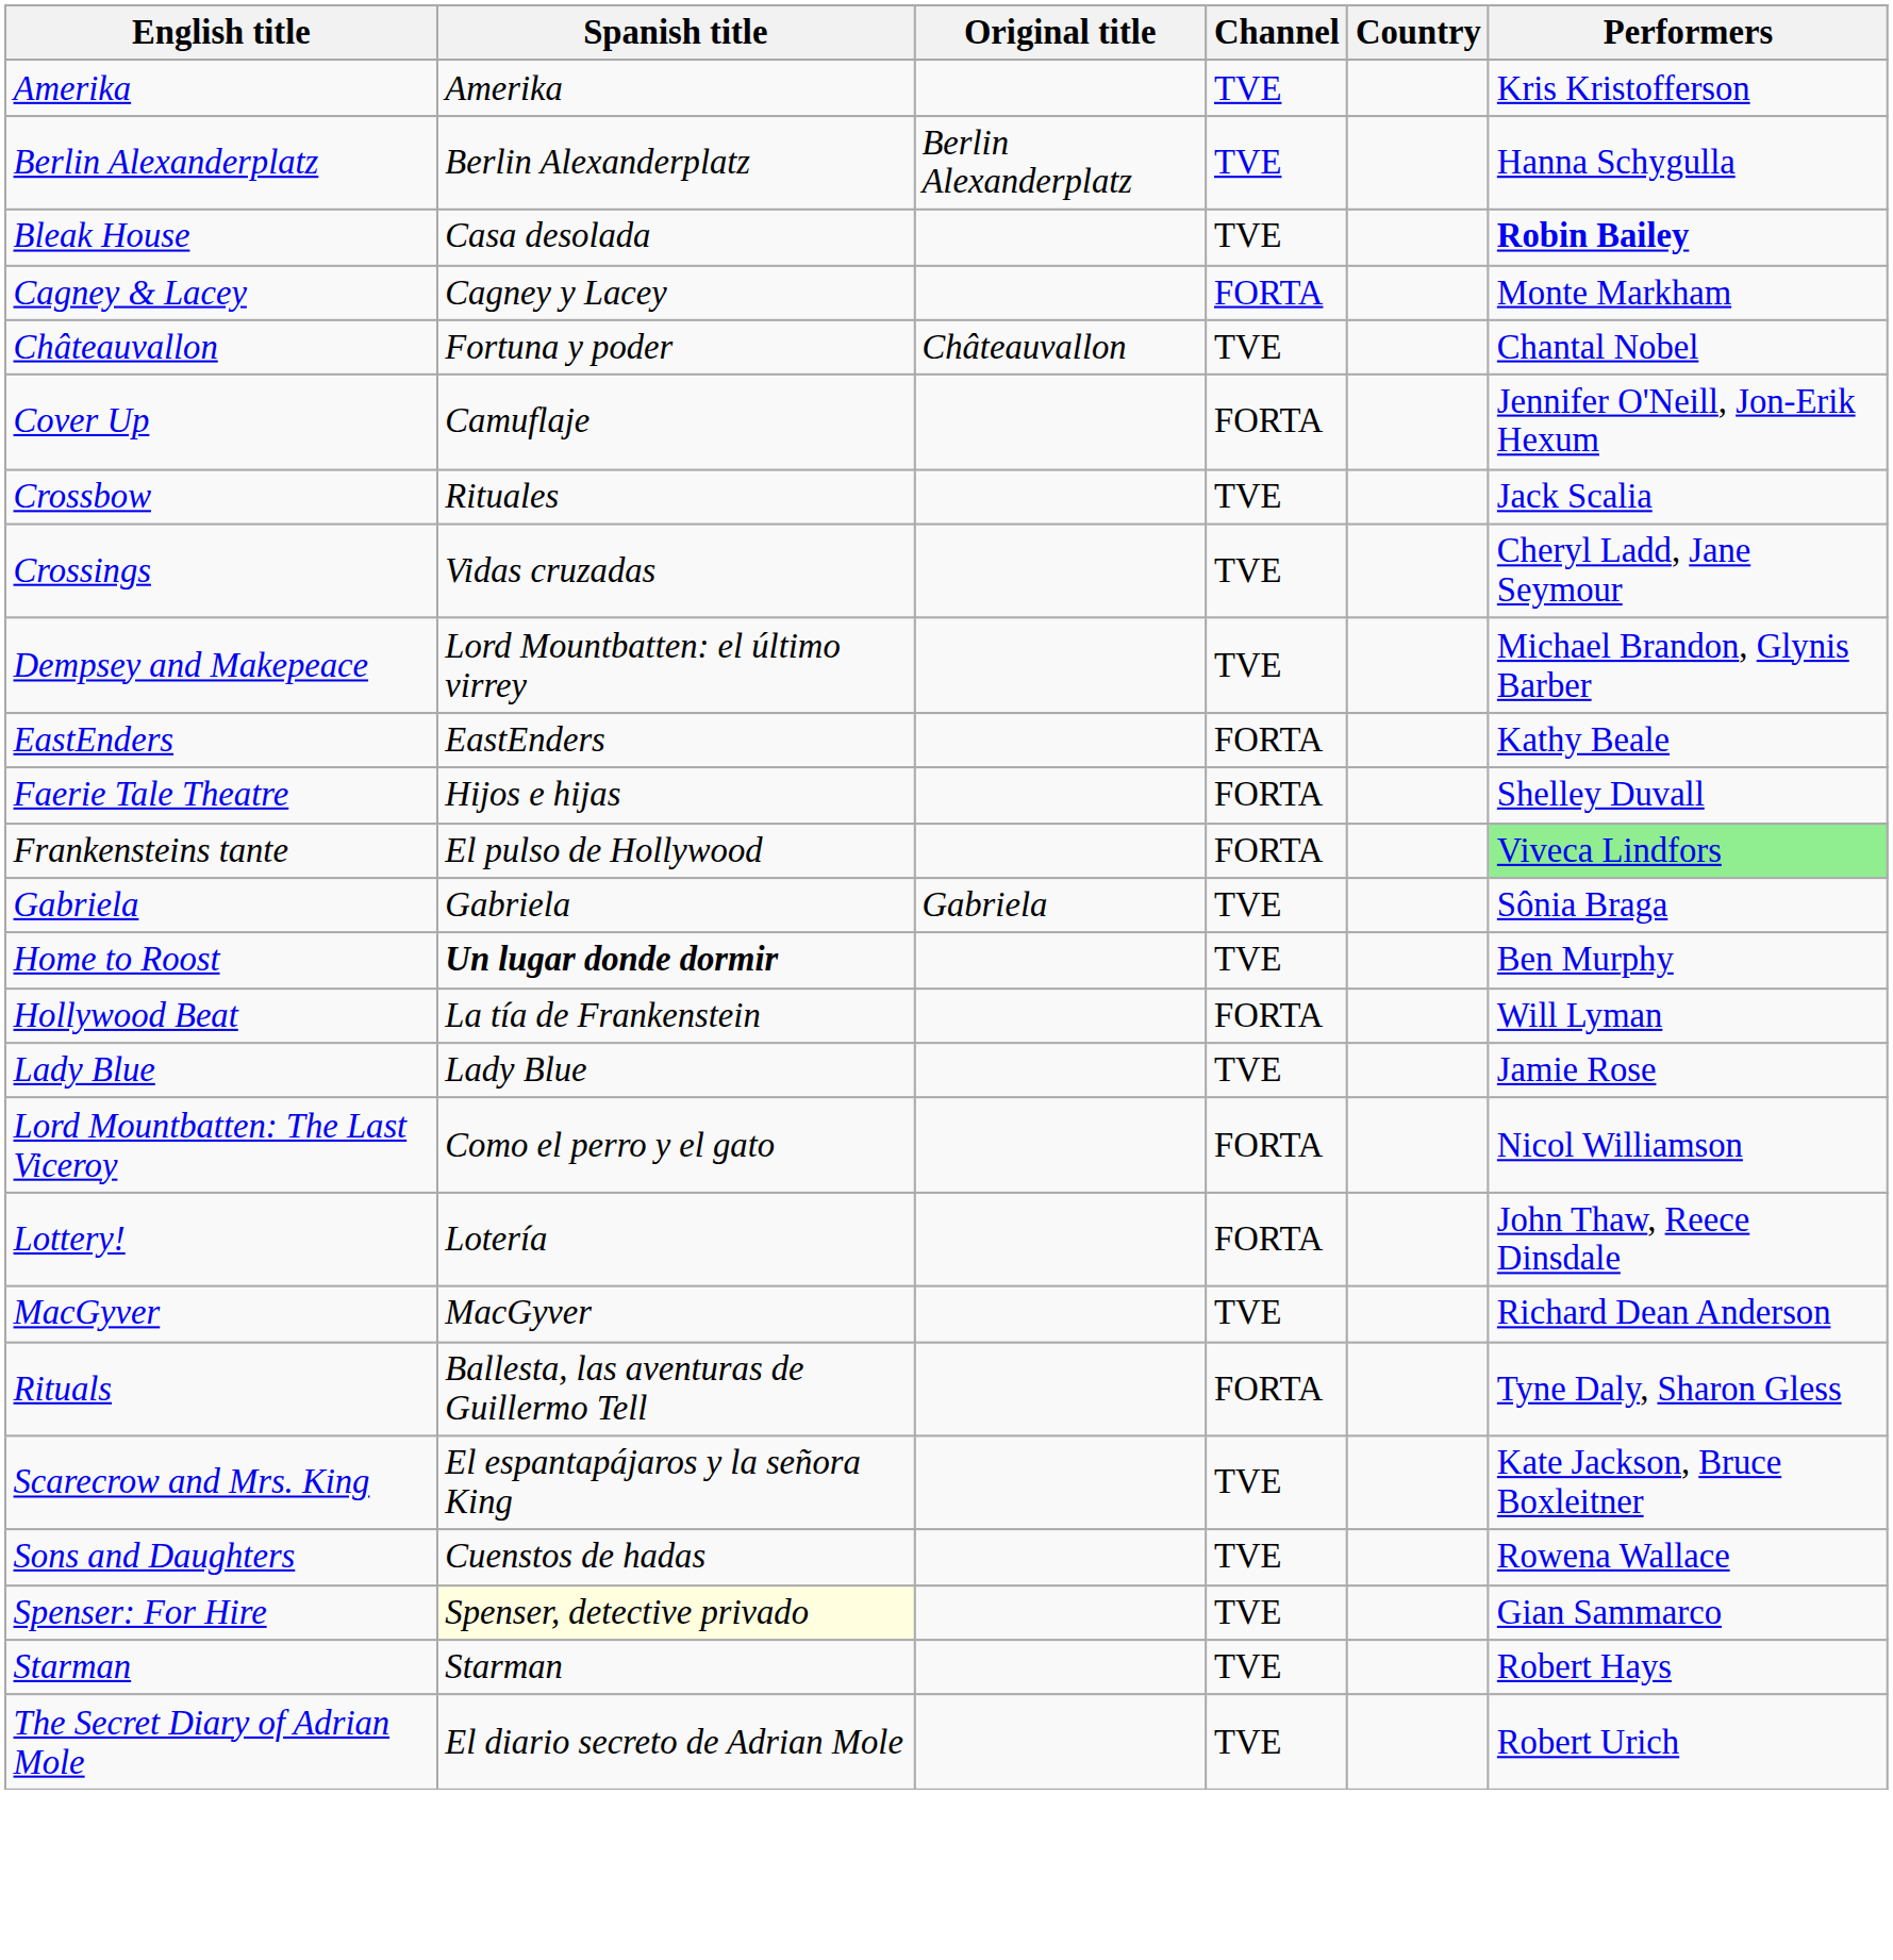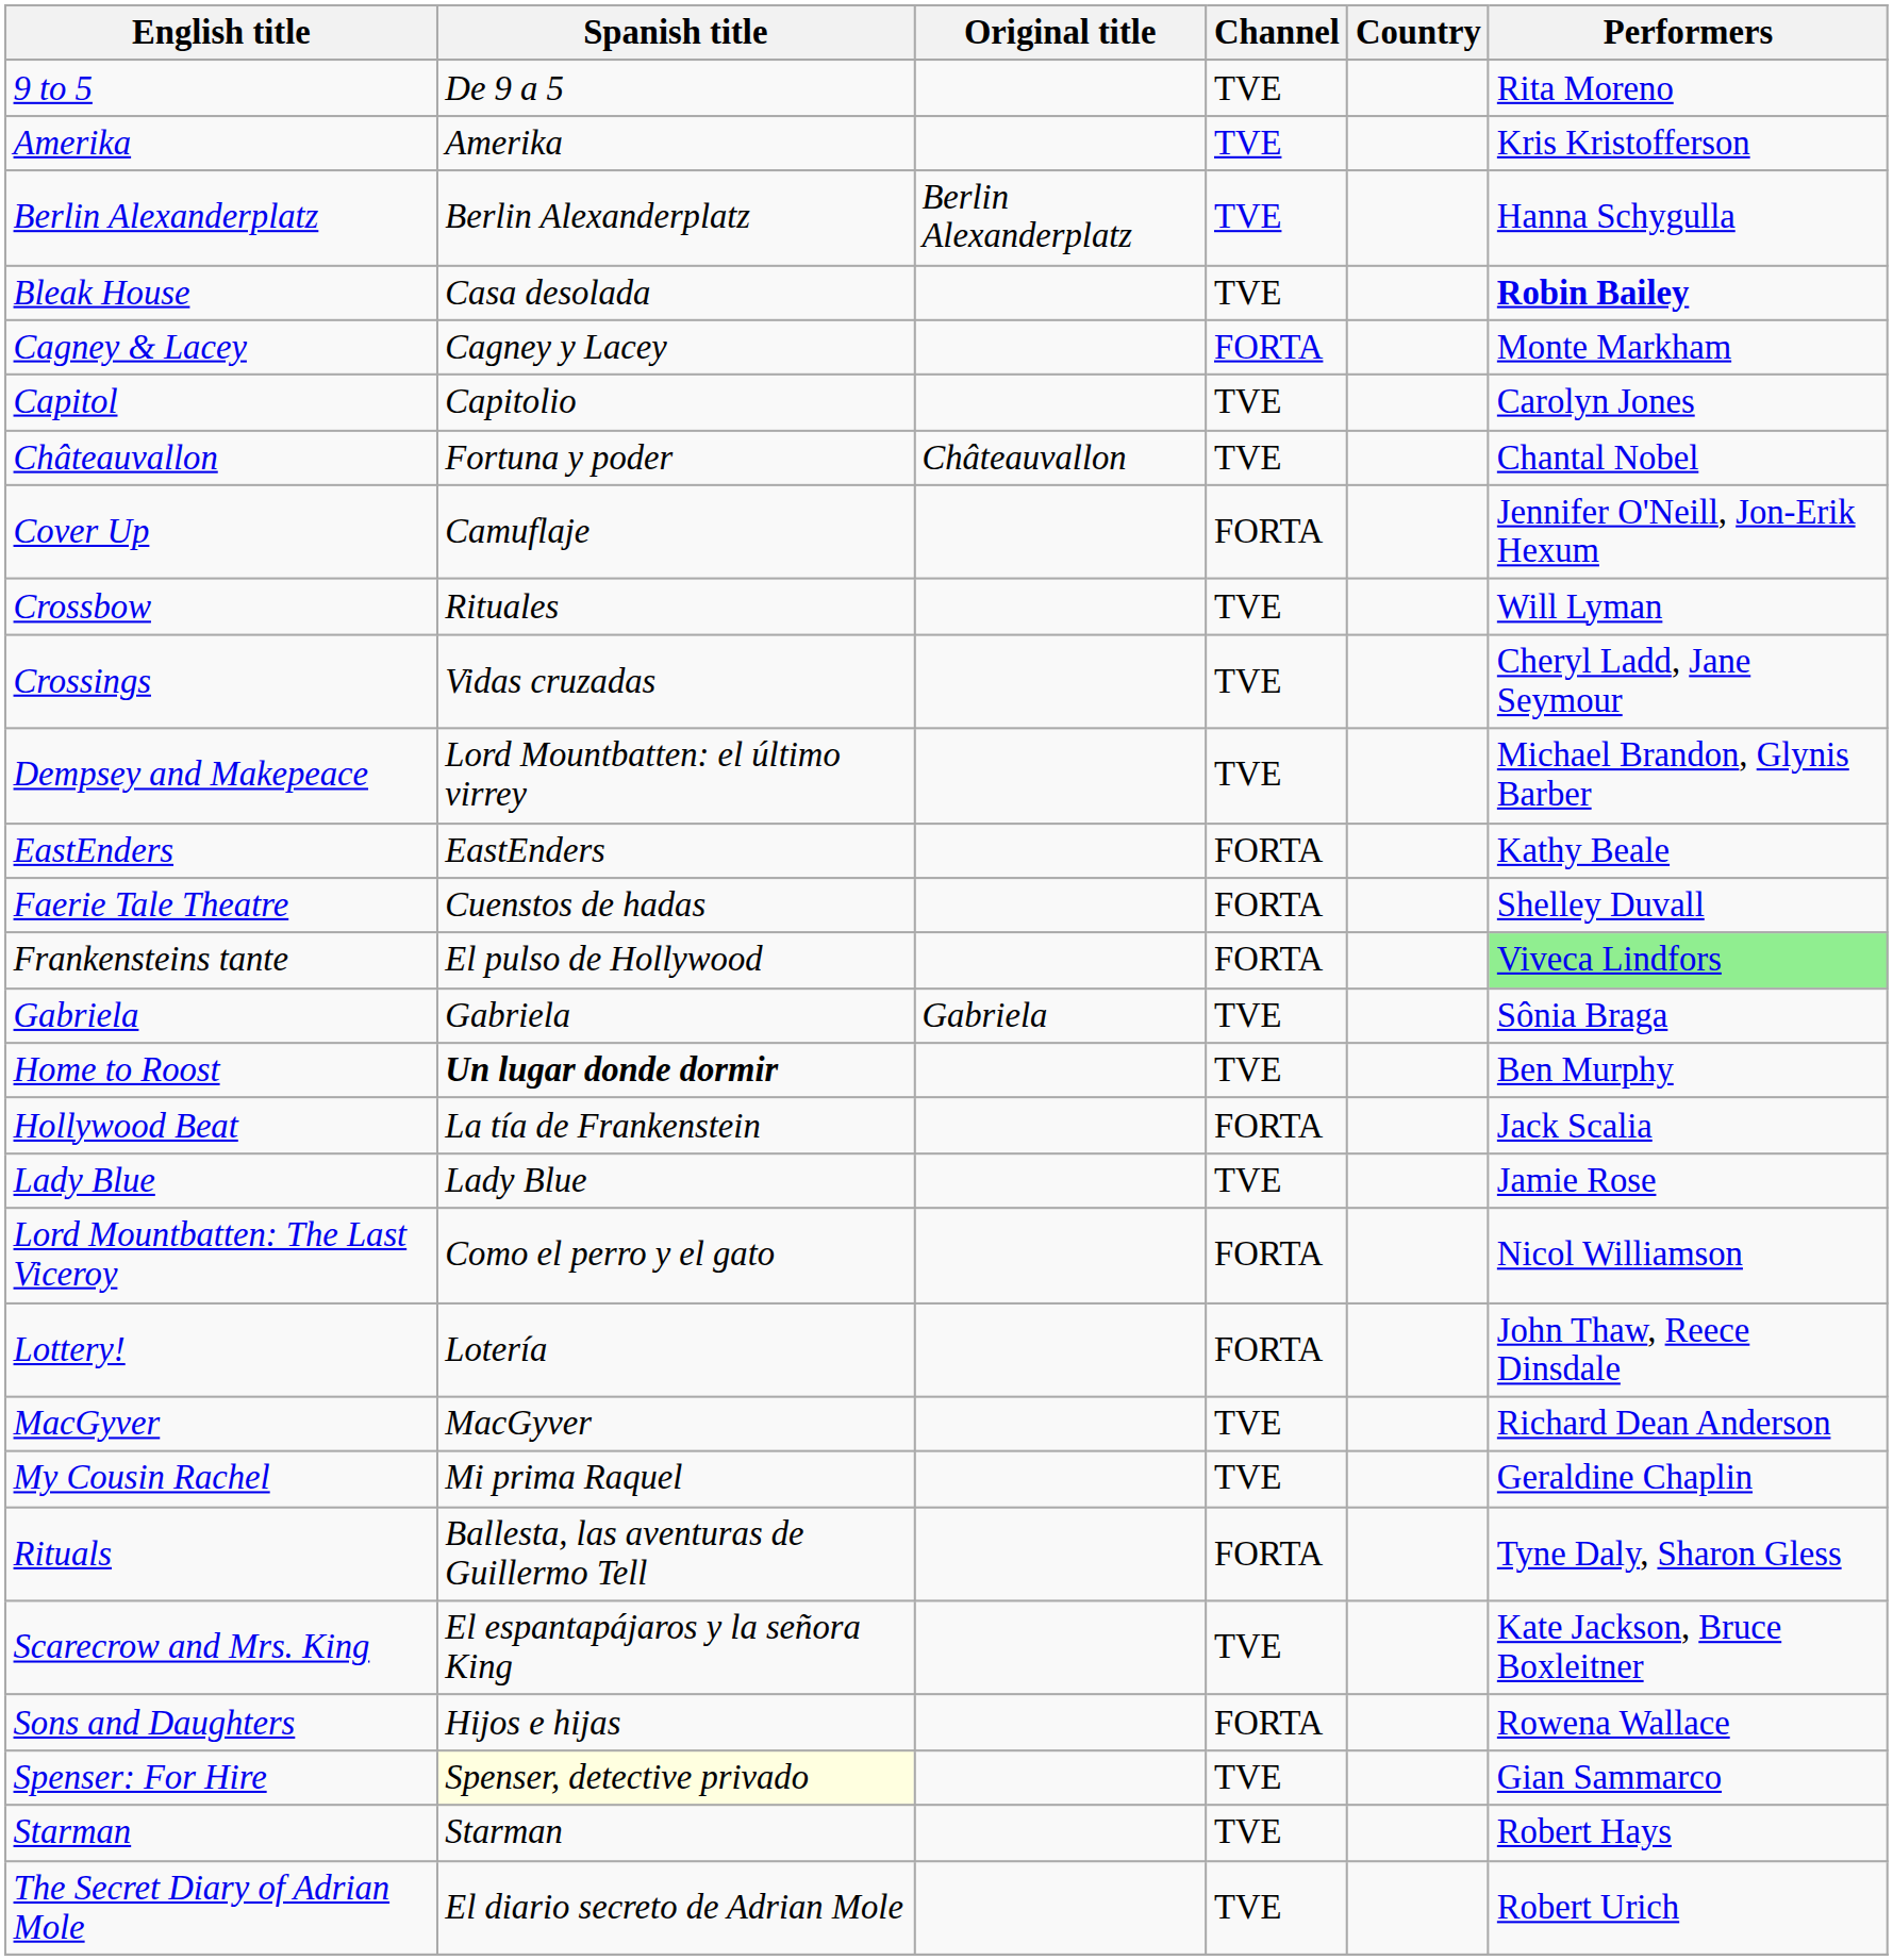+ row: 9 to 5 | De 9 a 5 | TVE | Rita Moreno
+ row: Capitol | Capitolio | TVE | Carolyn Jones
Crossbow | Performers: Jack Scalia -> Will Lyman
Faerie Tale Theatre | Spanish title: Hijos e hijas -> Cuenstos de hadas
Hollywood Beat | Performers: Will Lyman -> Jack Scalia
+ row: My Cousin Rachel | Mi prima Raquel | TVE | Geraldine Chaplin
Sons and Daughters | Spanish title: Cuenstos de hadas -> Hijos e hijas
Sons and Daughters | Channel: TVE -> FORTA
